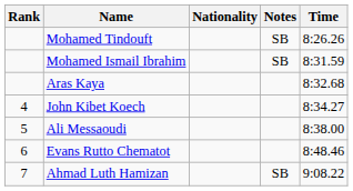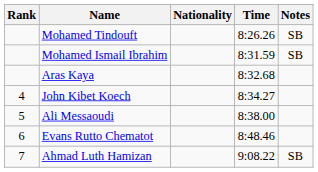columns swapped: Time <-> Notes
